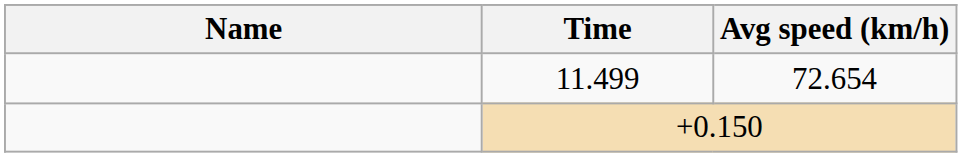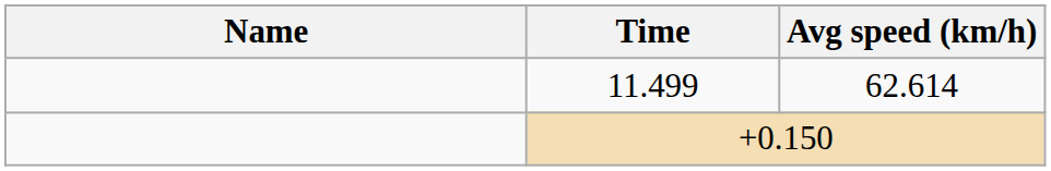11.499 | Avg speed (km/h): 72.654 -> 62.614
